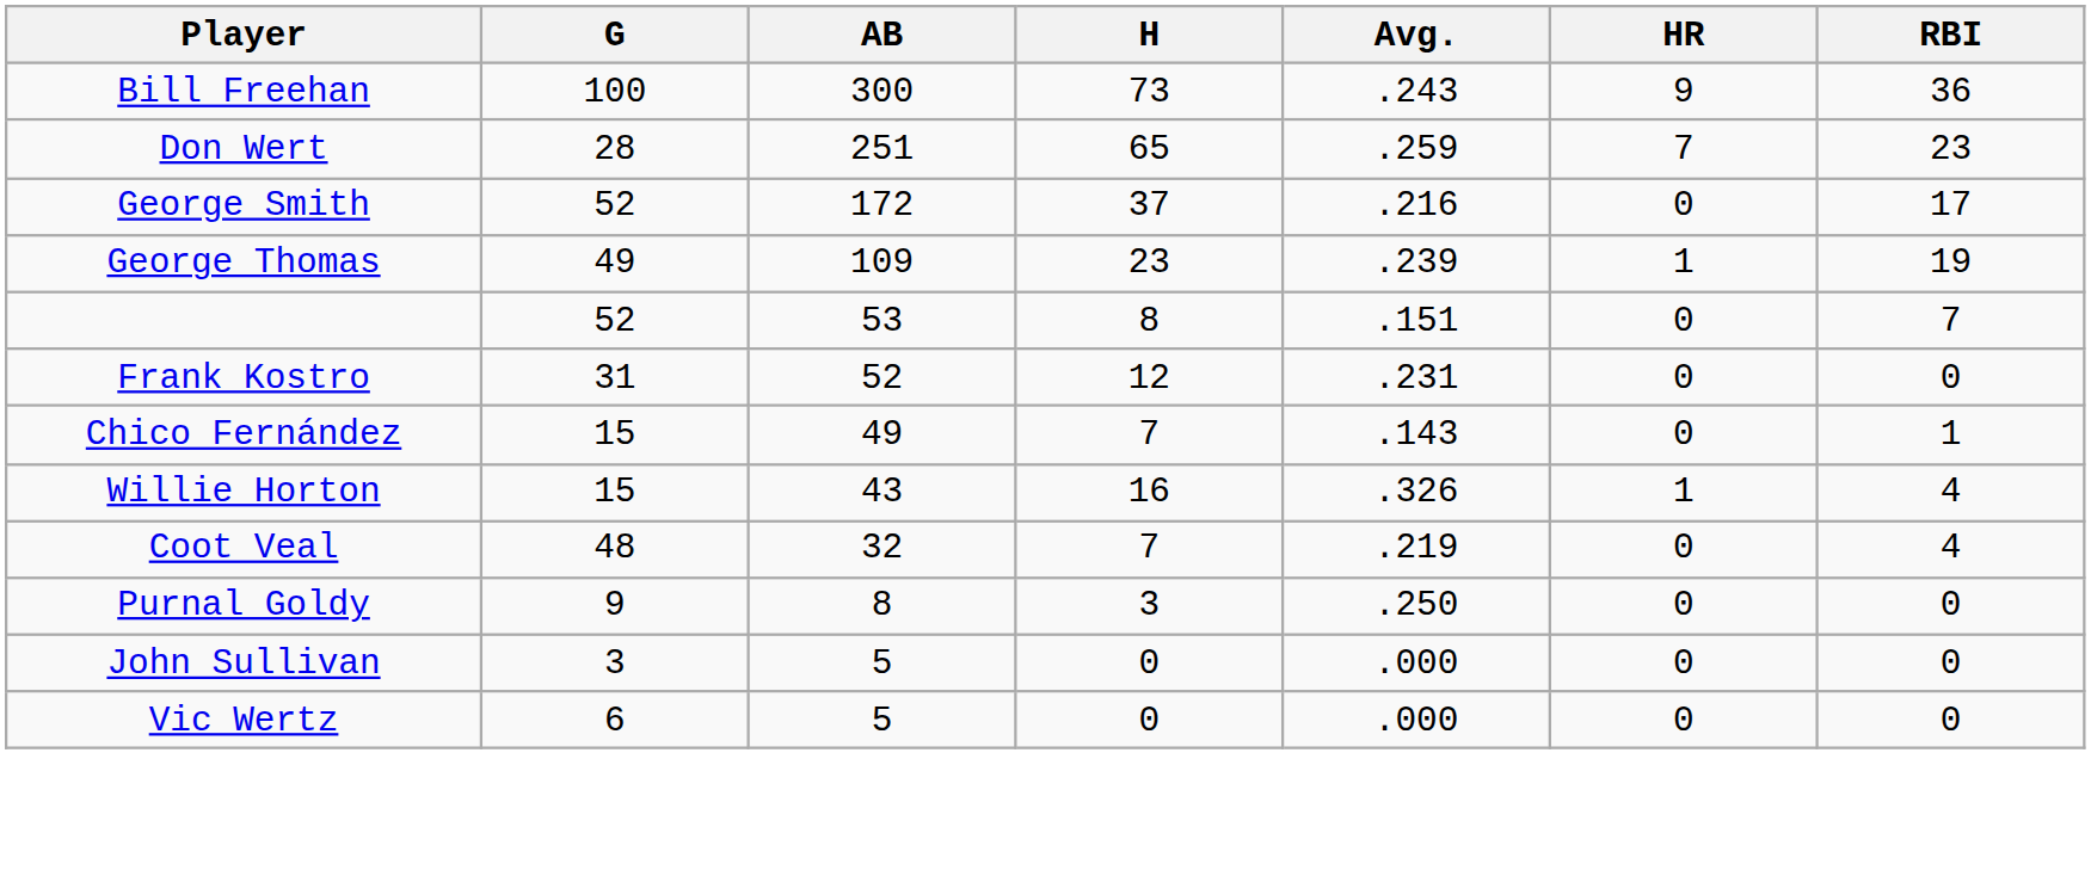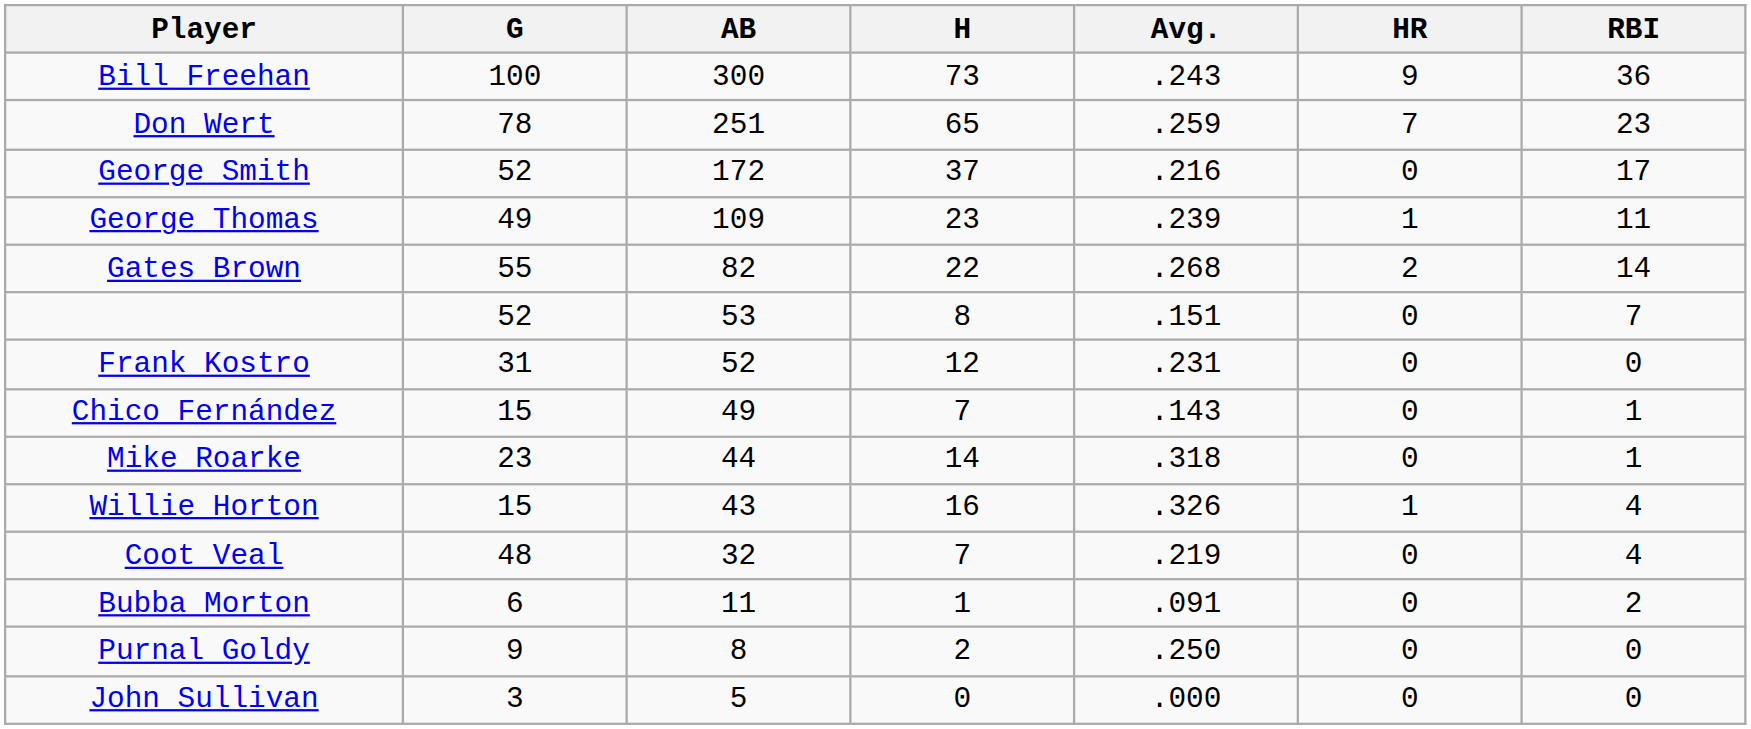Don Wert | G: 28 -> 78
George Thomas | RBI: 19 -> 11
+ row: Gates Brown | 55 | 82 | 22 | .268 | 2 | 14
+ row: Mike Roarke | 23 | 44 | 14 | .318 | 0 | 1
+ row: Bubba Morton | 6 | 11 | 1 | .091 | 0 | 2
Purnal Goldy | H: 3 -> 2
- row: Vic Wertz | 6 | 5 | 0 | .000 | 0 | 0
